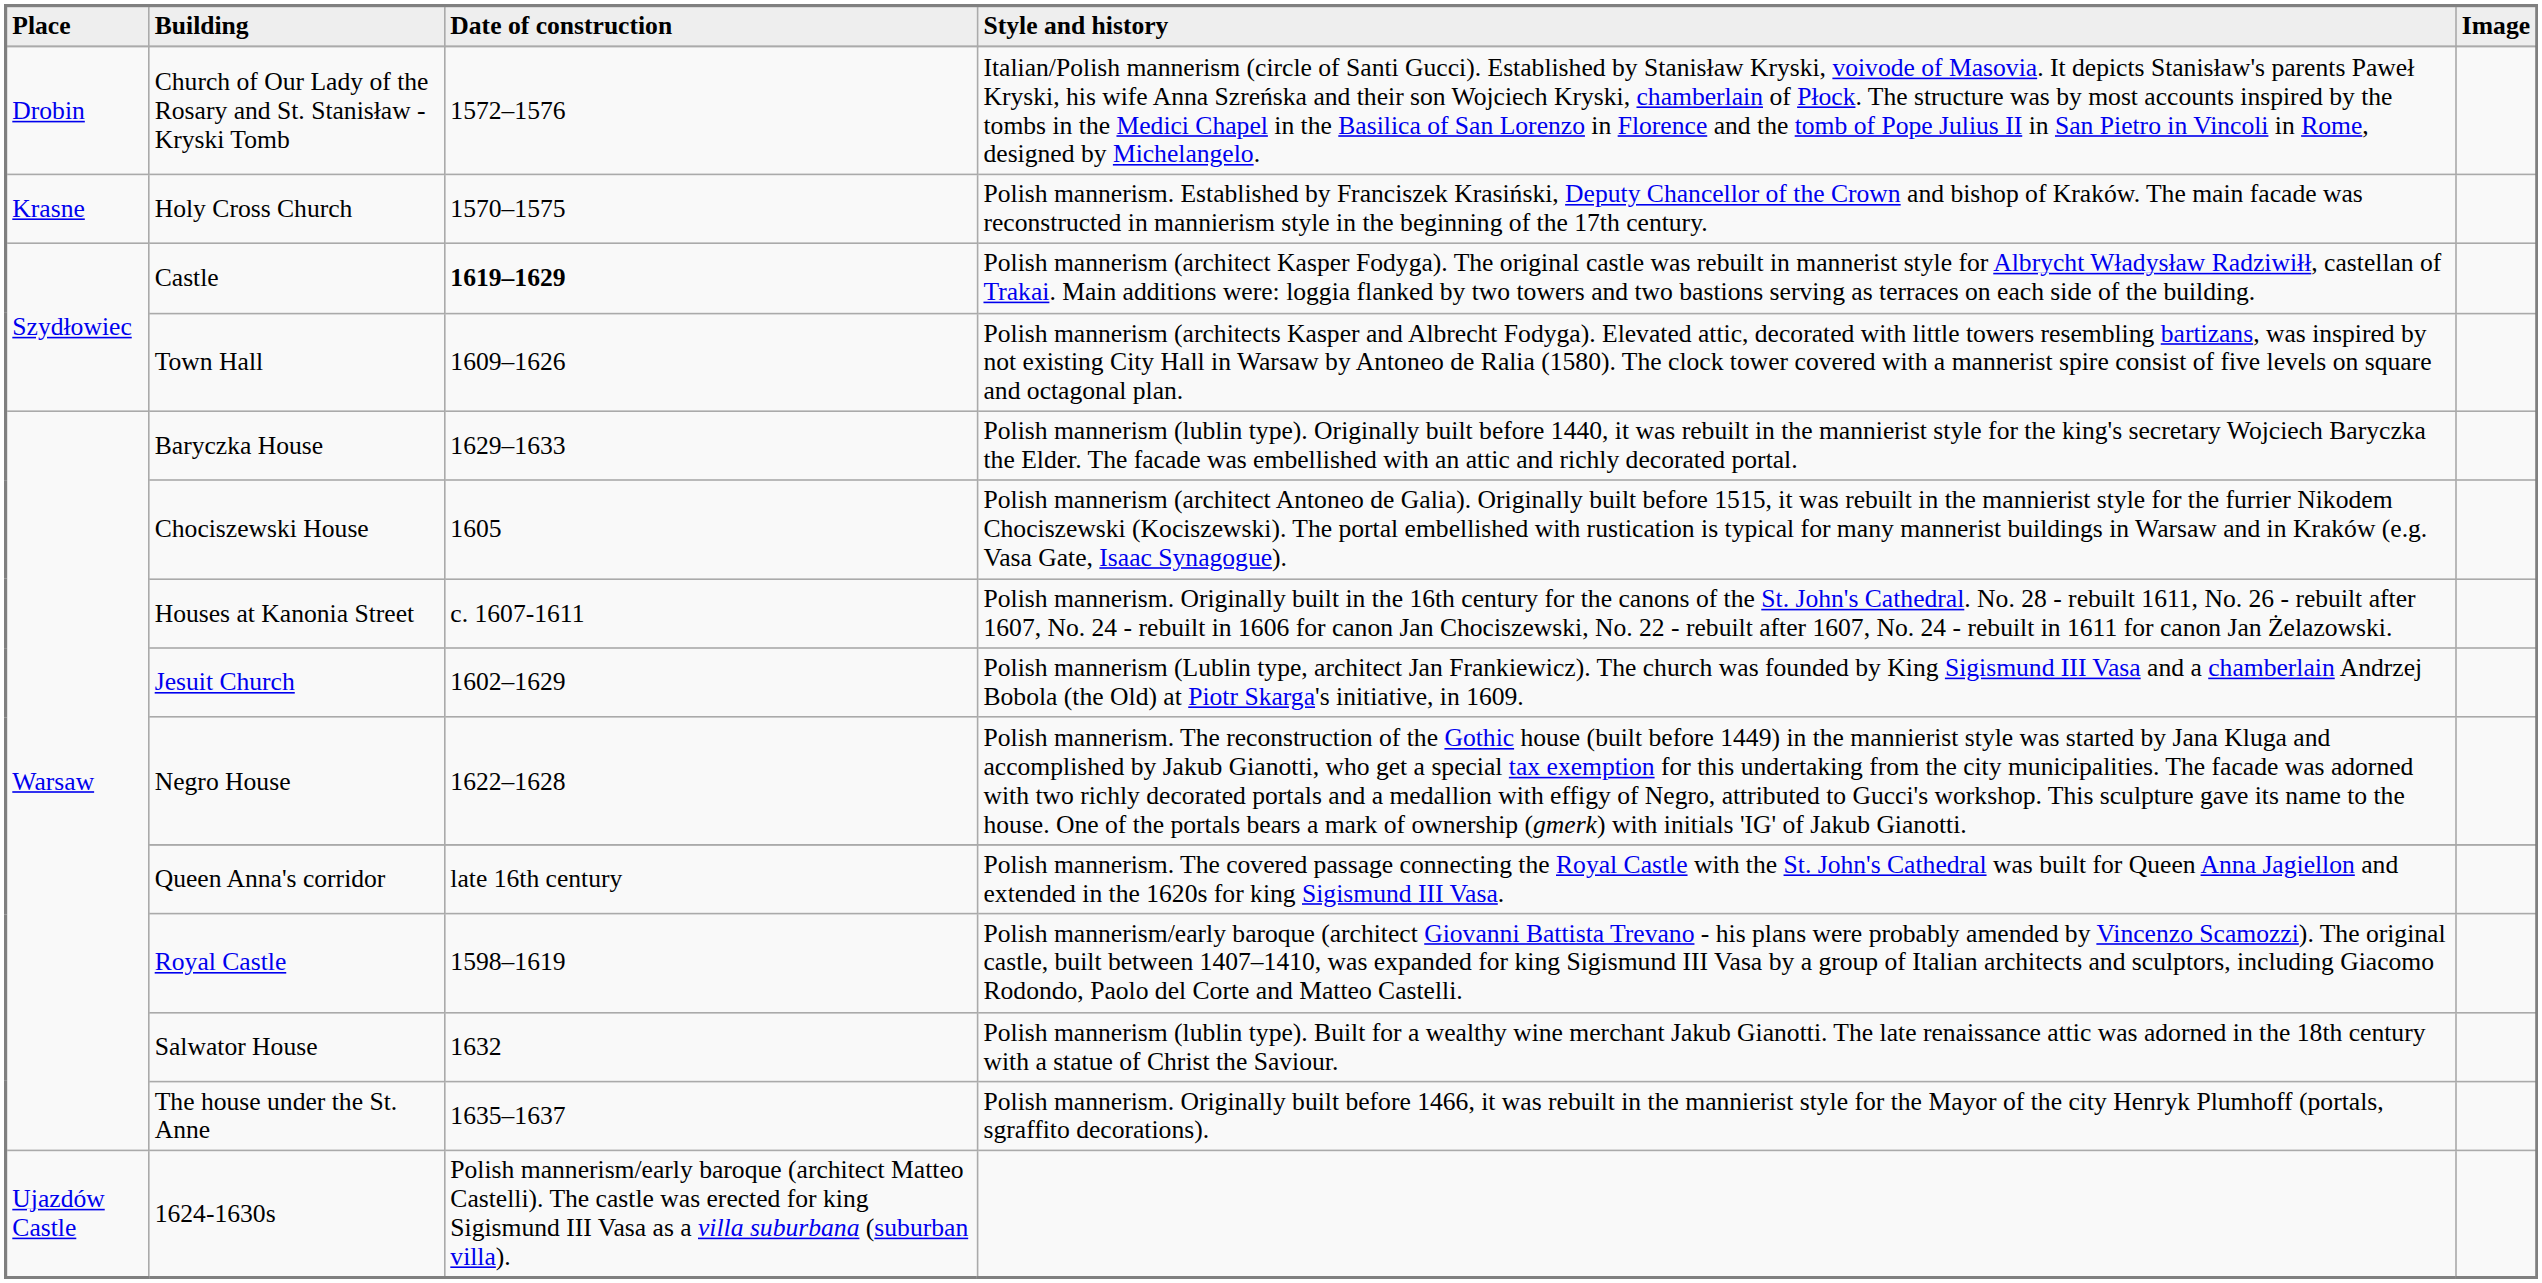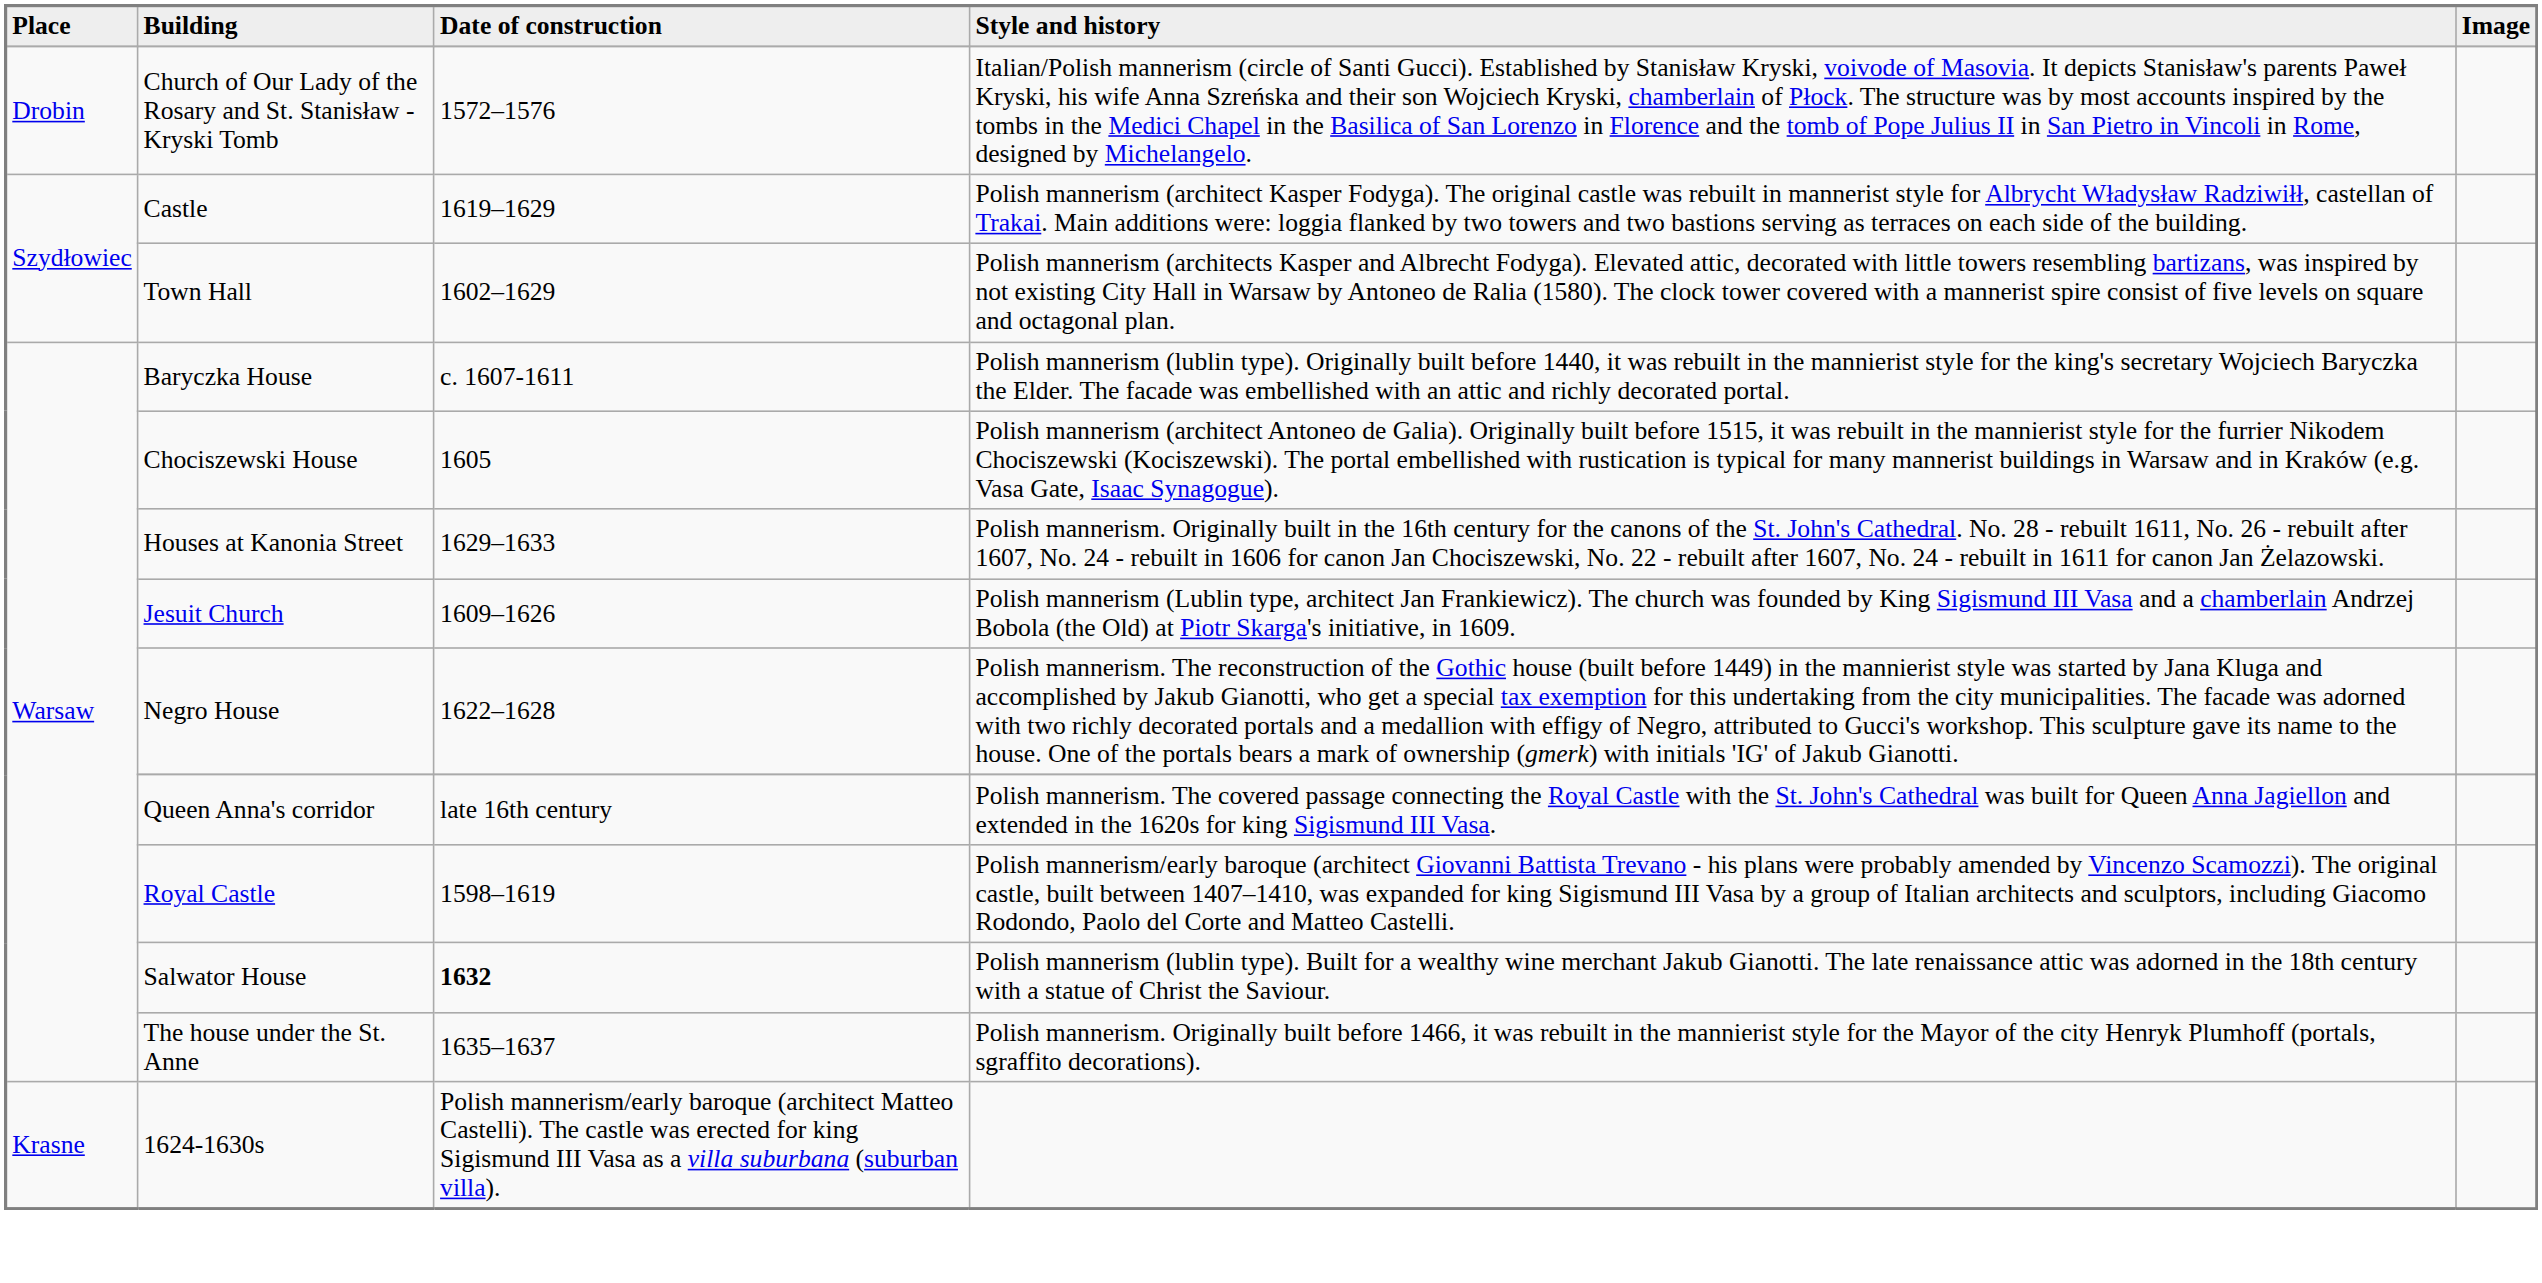- row: Krasne | Holy Cross Church | 1570–1575 | Polish mannerism. Established by Franciszek Krasiński, Deputy Chancellor of the Crown and bishop of Kraków. The main facade was reconstructed in mannierism style in the beginning of the 17th century.
Castle | Date of construction: bold -> normal
Town Hall | Date of construction: 1609–1626 -> 1602–1629
Baryczka House | Date of construction: 1629–1633 -> c. 1607-1611
Houses at Kanonia Street | Date of construction: c. 1607-1611 -> 1629–1633
Jesuit Church | Date of construction: 1602–1629 -> 1609–1626
Salwator House | Date of construction: normal -> bold
1624-1630s | Place: Ujazdów Castle -> Krasne
